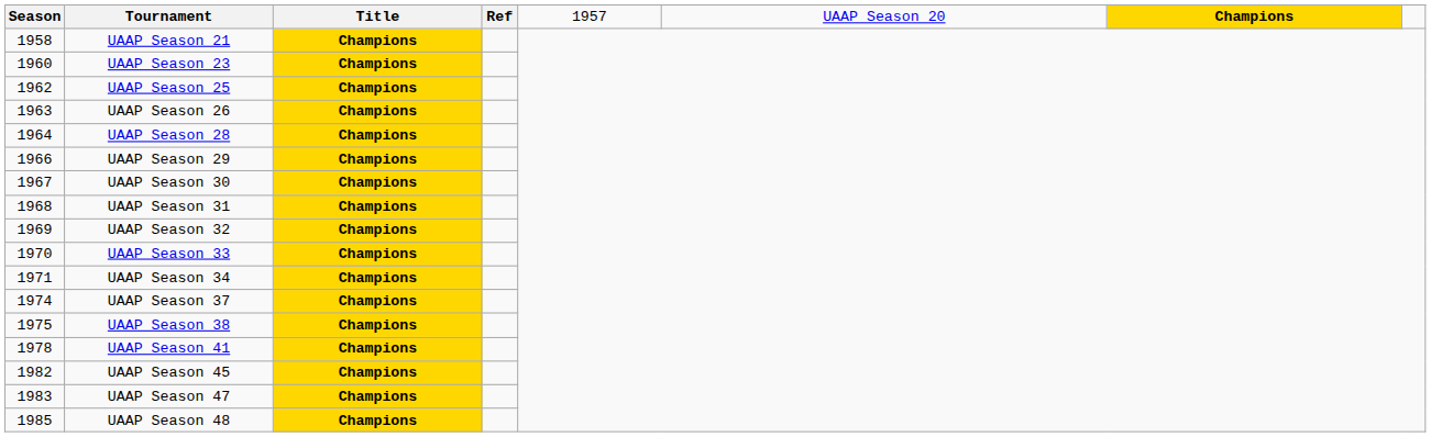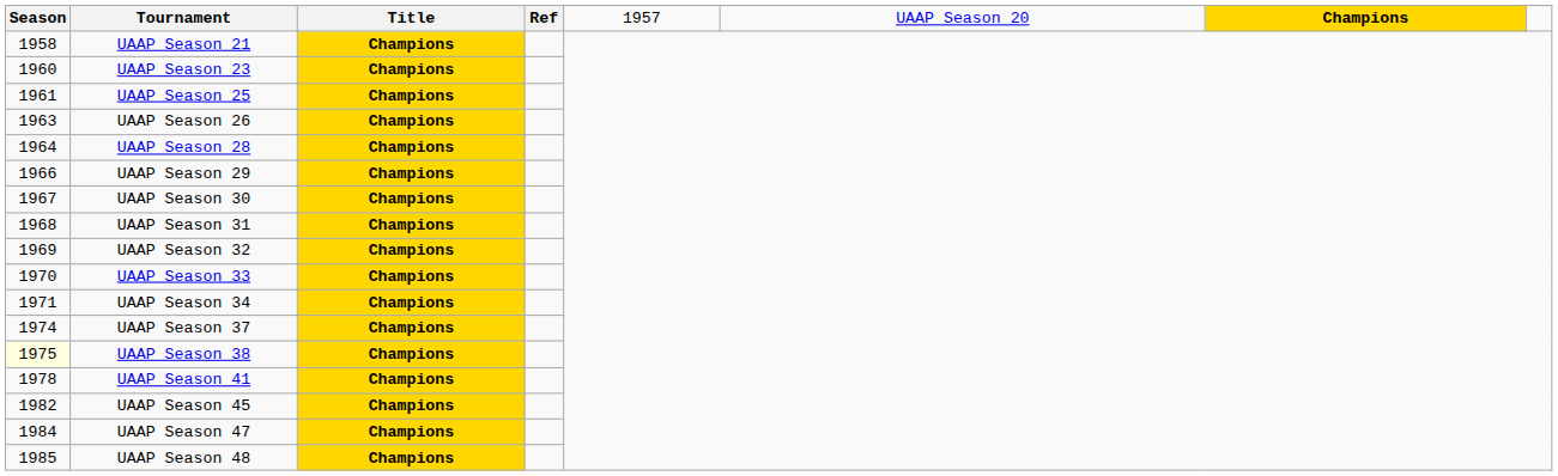UAAP Season 25 | Season: 1962 -> 1961
UAAP Season 38 | Season: no background -> lightyellow background
UAAP Season 47 | Season: 1983 -> 1984
